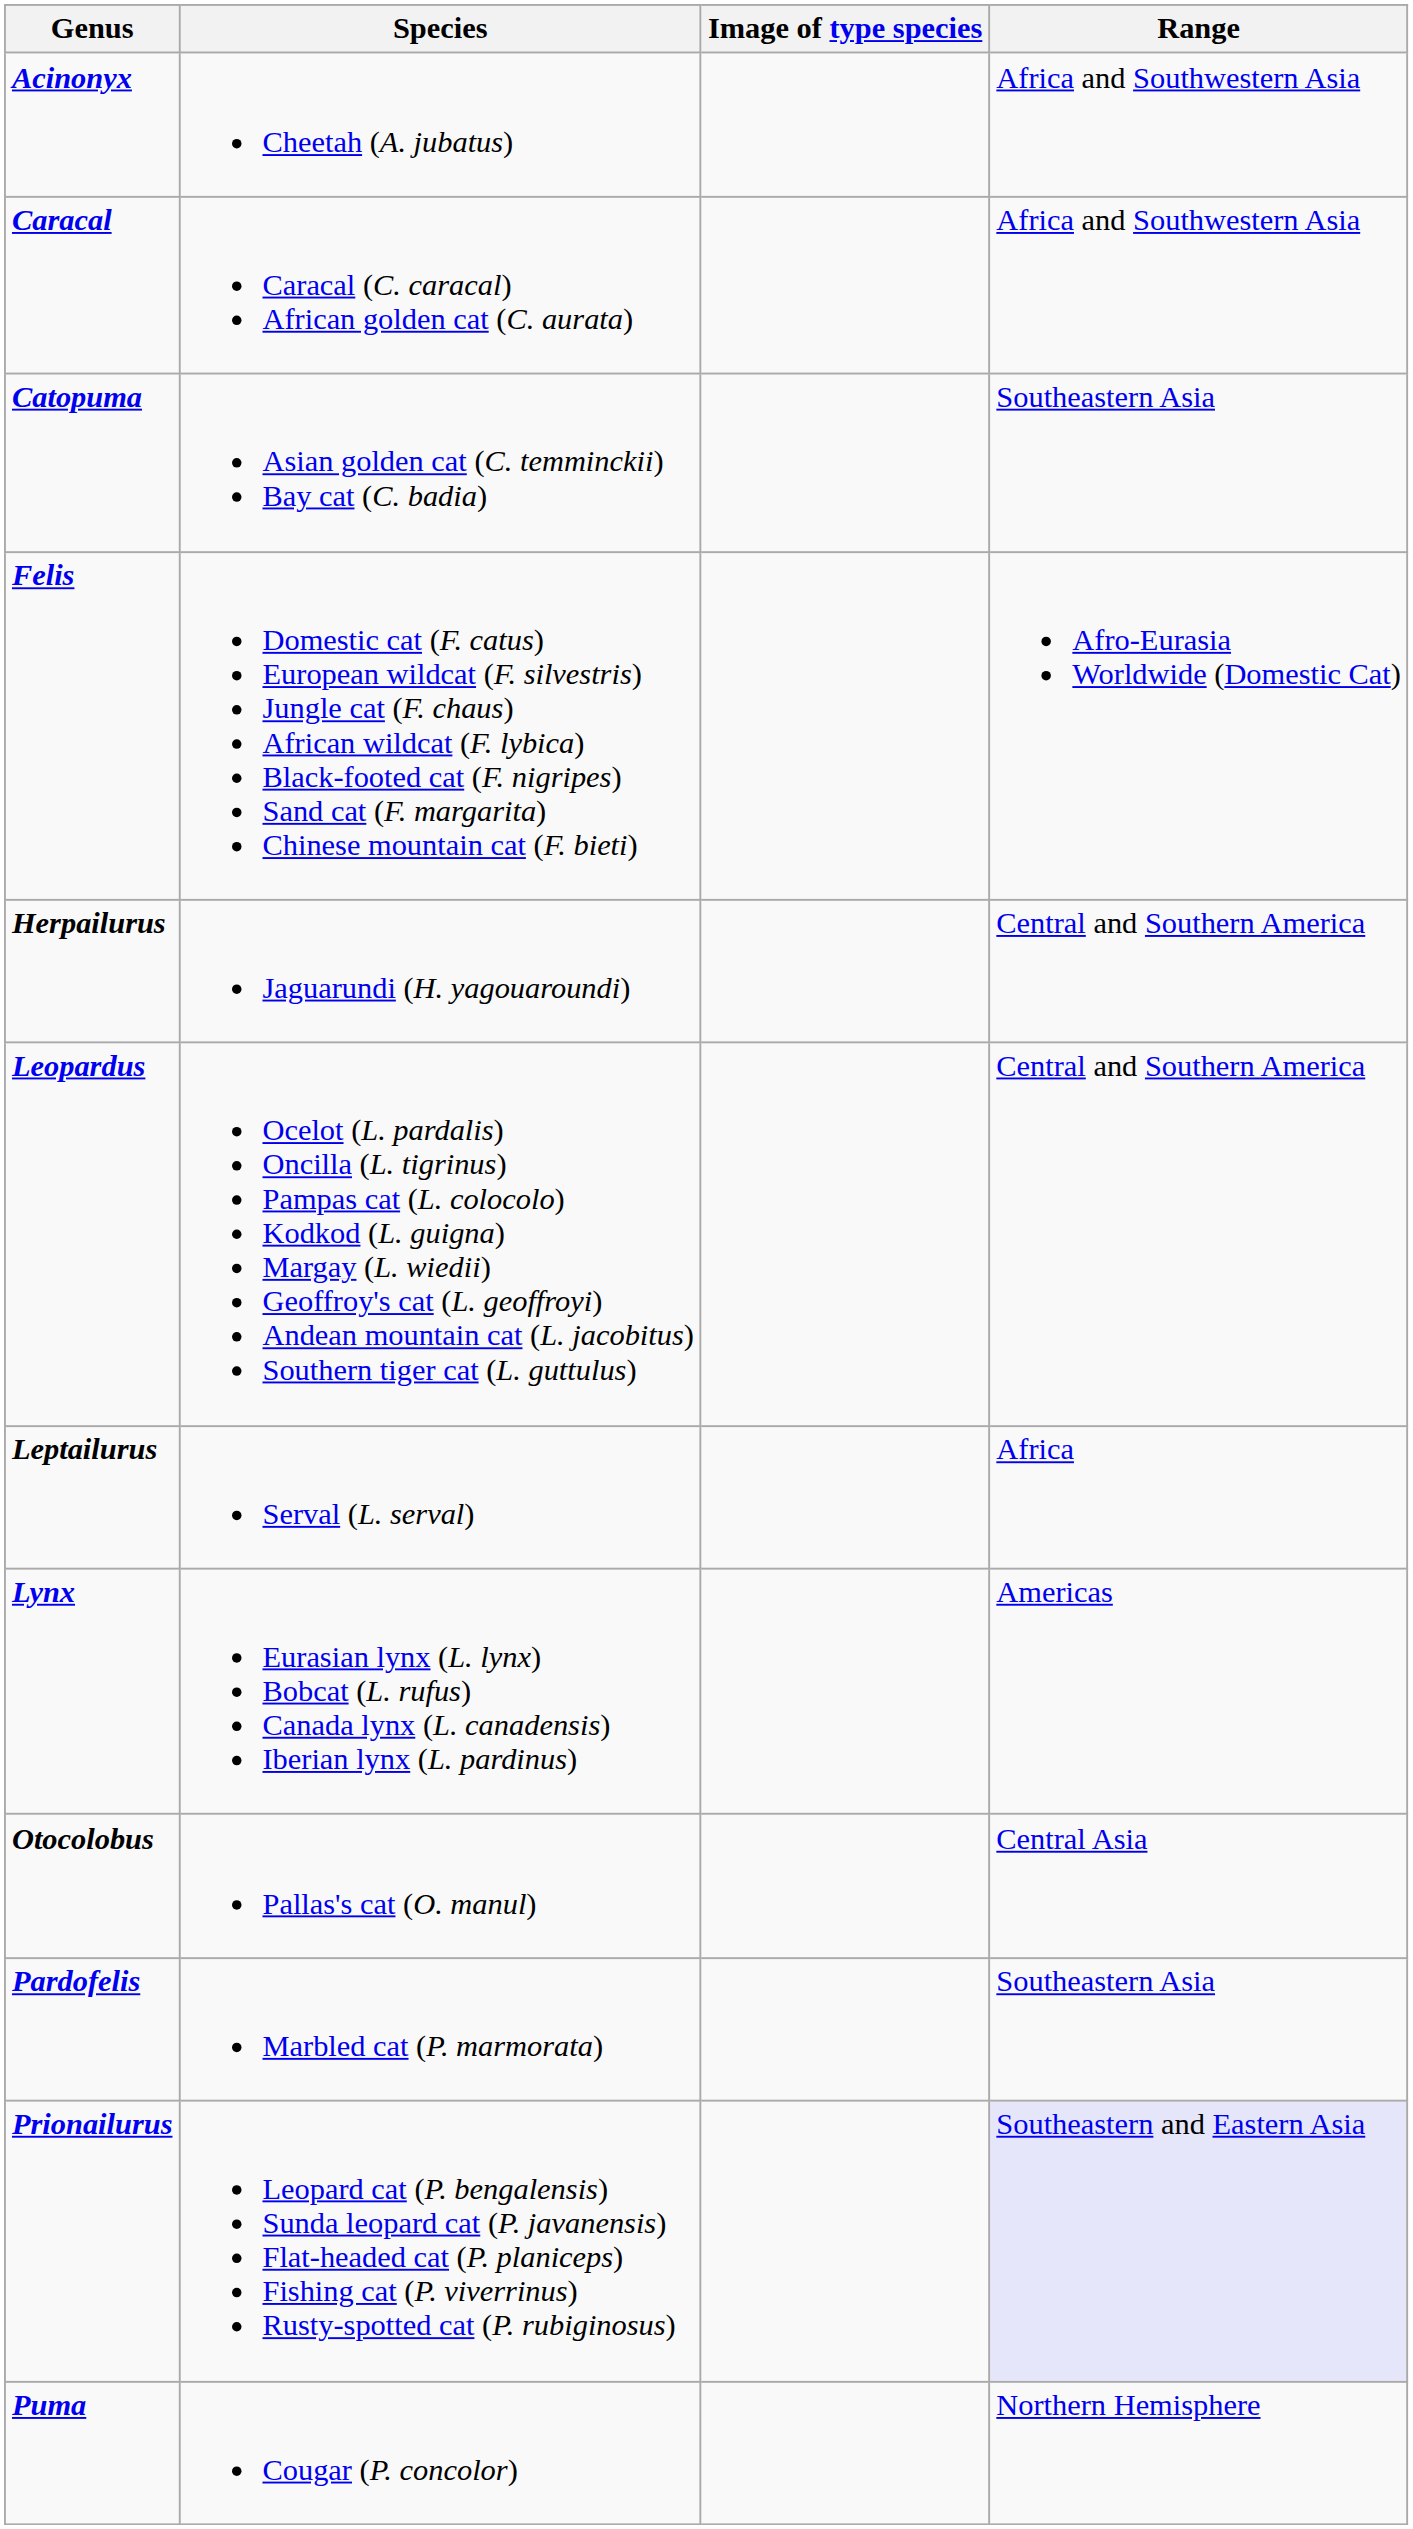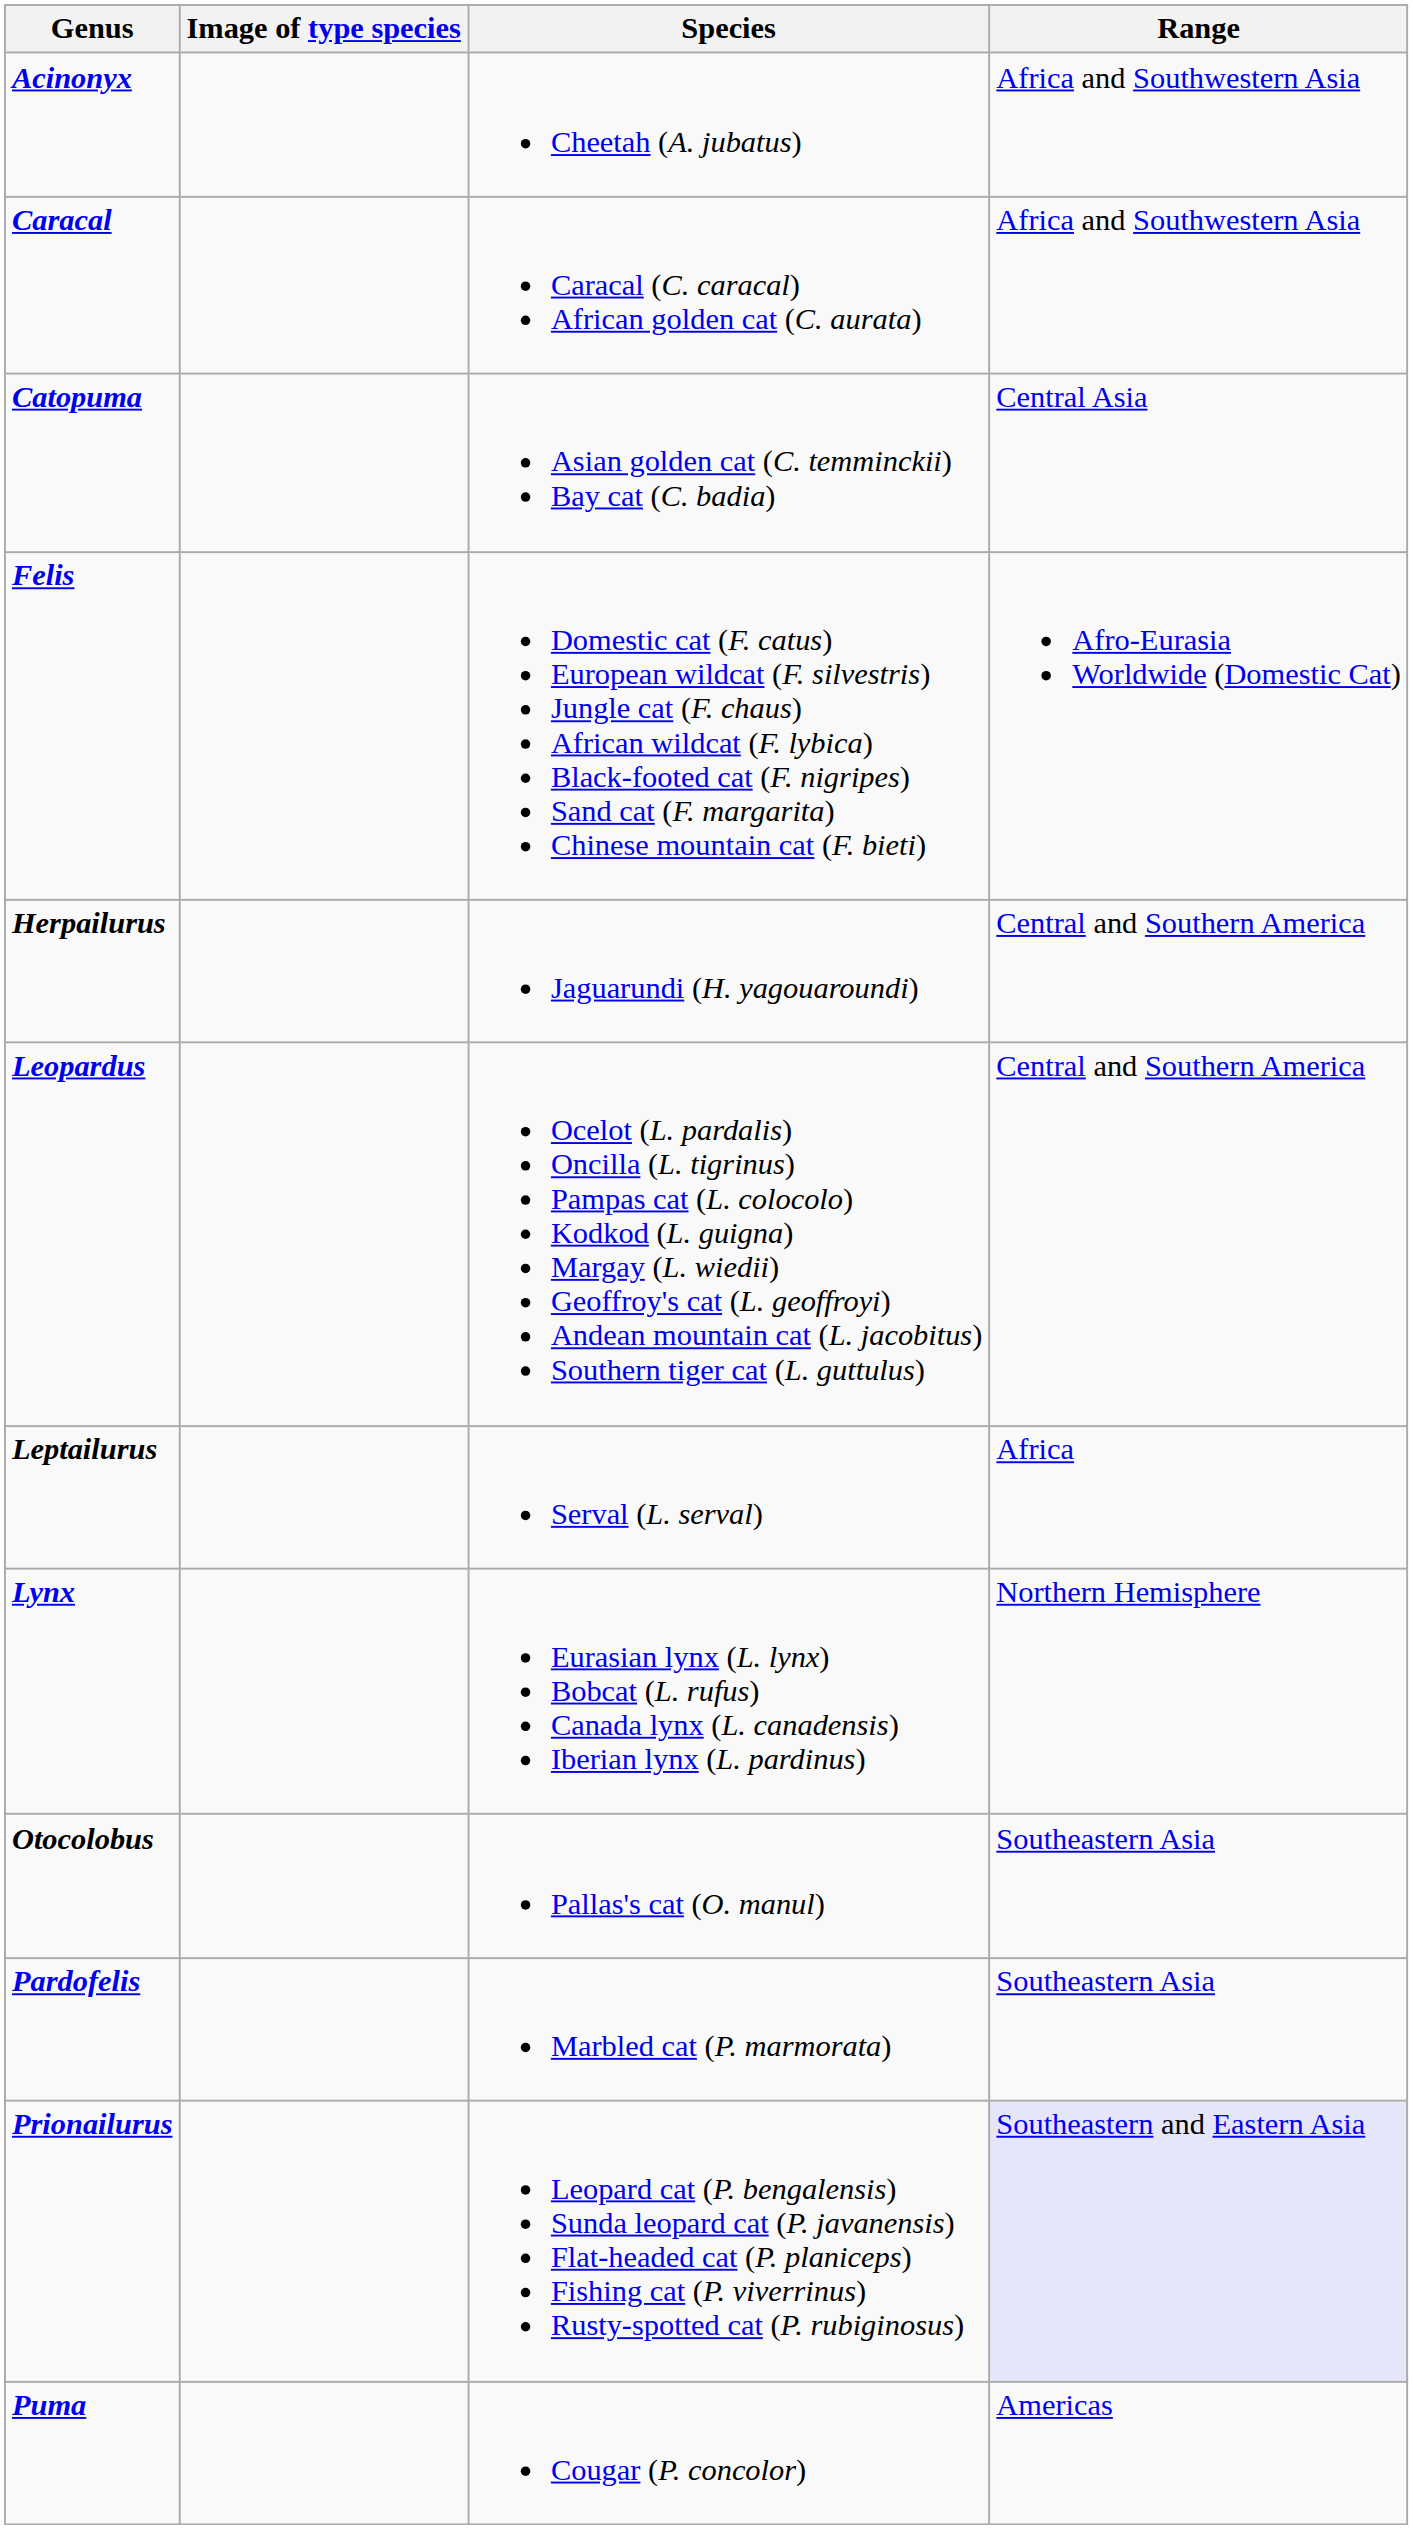columns swapped: Species <-> Image of type species
Catopuma | Range: Southeastern Asia -> Central Asia
Lynx | Range: Americas -> Northern Hemisphere
Otocolobus | Range: Central Asia -> Southeastern Asia
Puma | Range: Northern Hemisphere -> Americas
